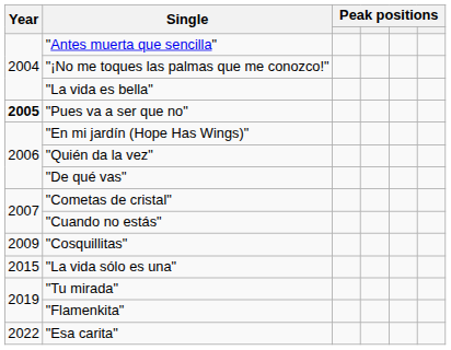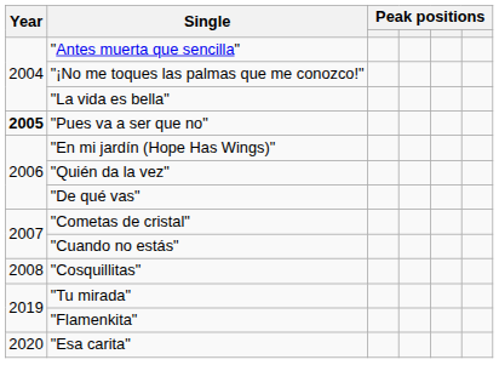"Cosquillitas" | Year: 2009 -> 2008
- row: 2015 | "La vida sólo es una"
"Esa carita" | Year: 2022 -> 2020
